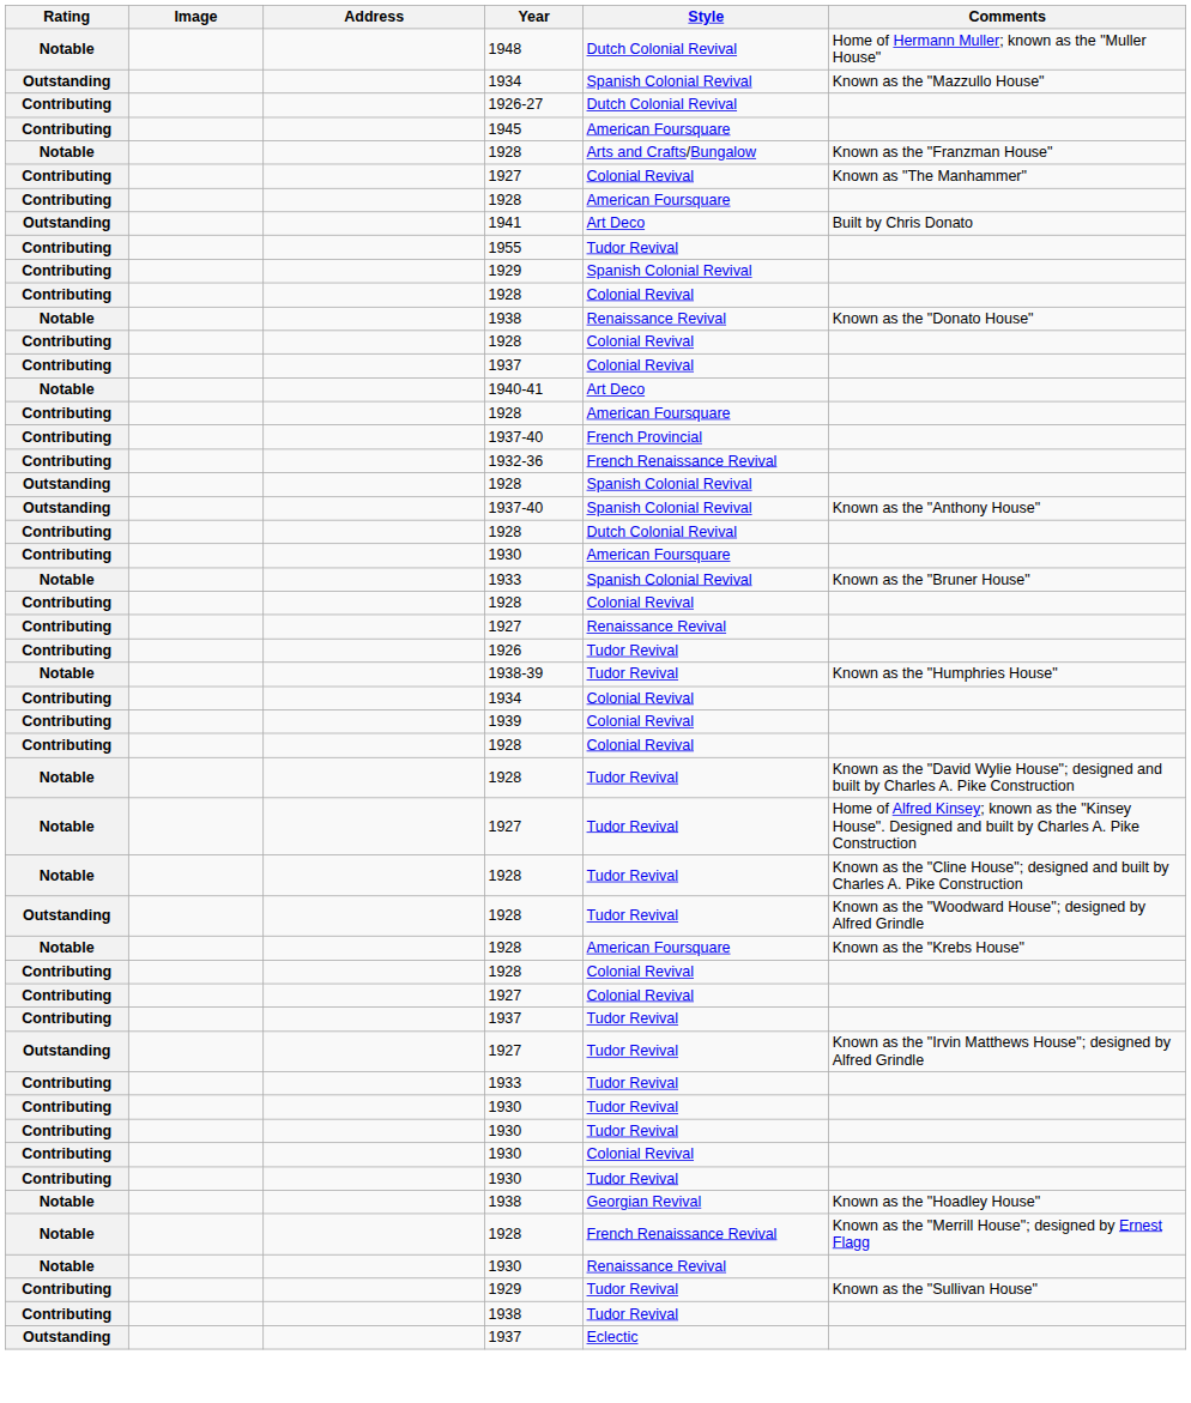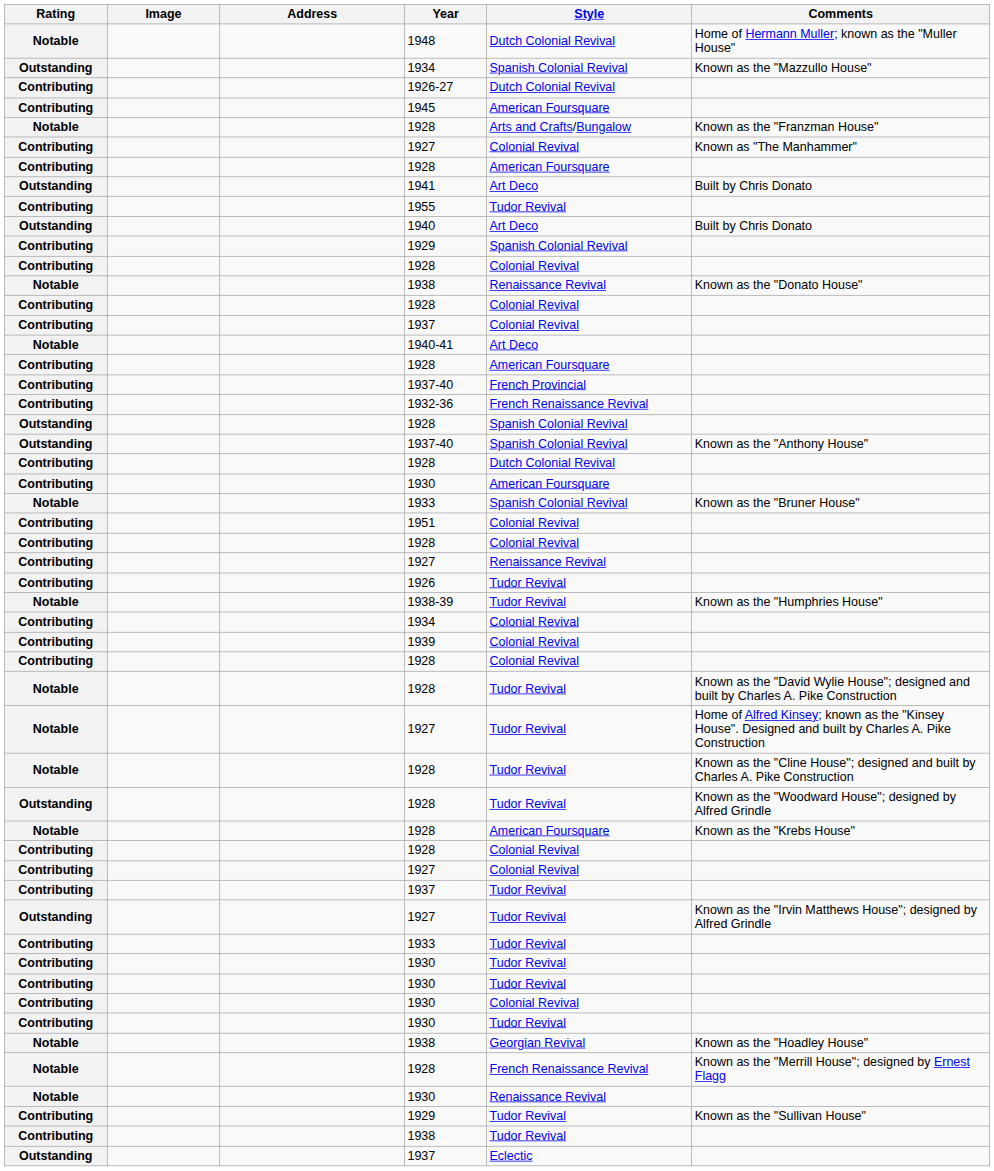+ row: Outstanding | 1940 | Art Deco | Built by Chris Donato
+ row: Contributing | 1951 | Colonial Revival
